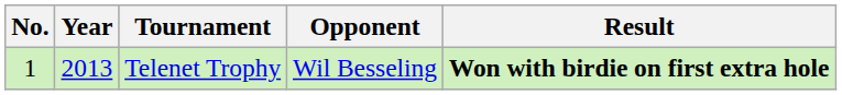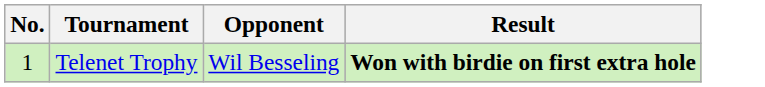- column: Year | 2013
